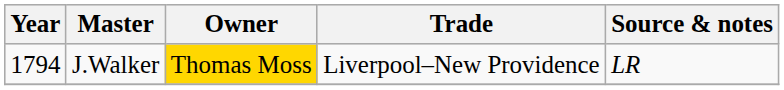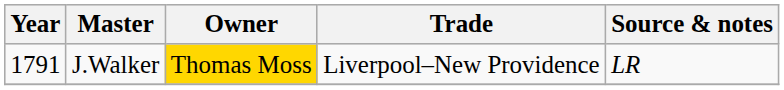J.Walker | Year: 1794 -> 1791
